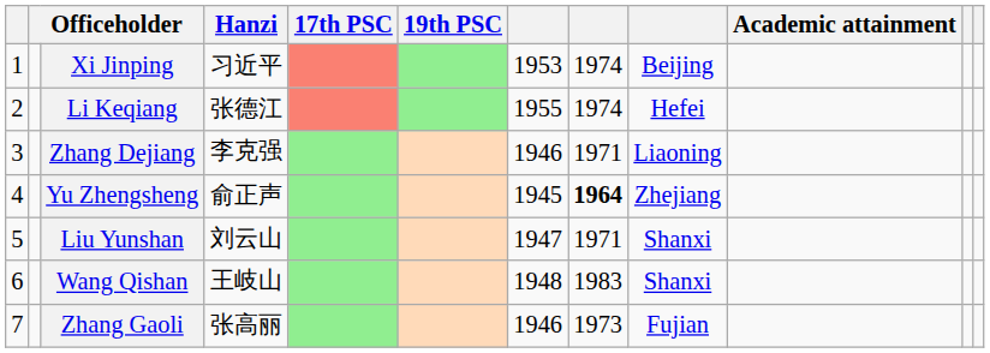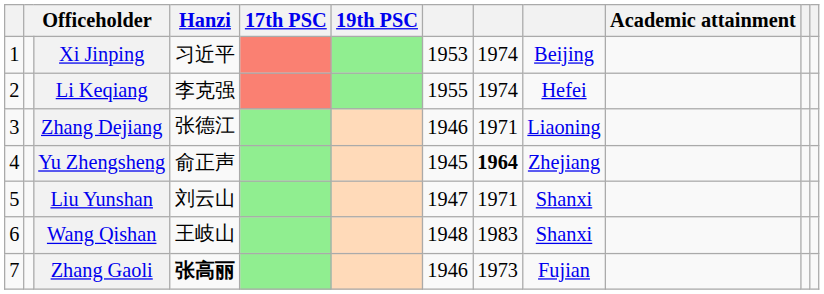Li Keqiang | Hanzi: 张德江 -> 李克强
Zhang Dejiang | Hanzi: 李克强 -> 张德江
Zhang Gaoli | Hanzi: normal -> bold
